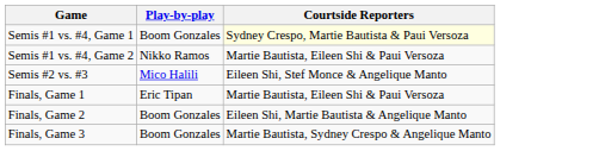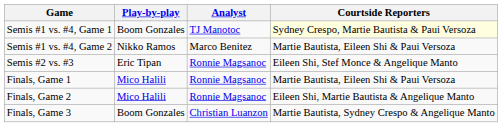+ column: Analyst | TJ Manotoc | Marco Benitez | Ronnie Magsanoc | Ronnie Magsanoc | Ronnie Magsanoc | Christian Luanzon
Semis #2 vs. #3 | Play-by-play: Mico Halili -> Eric Tipan
Finals, Game 1 | Play-by-play: Eric Tipan -> Mico Halili
Finals, Game 2 | Play-by-play: Boom Gonzales -> Mico Halili
